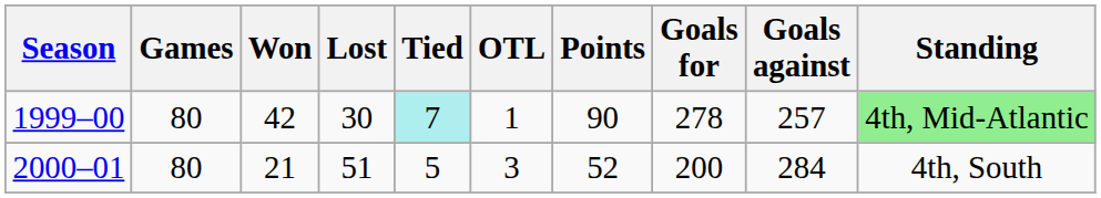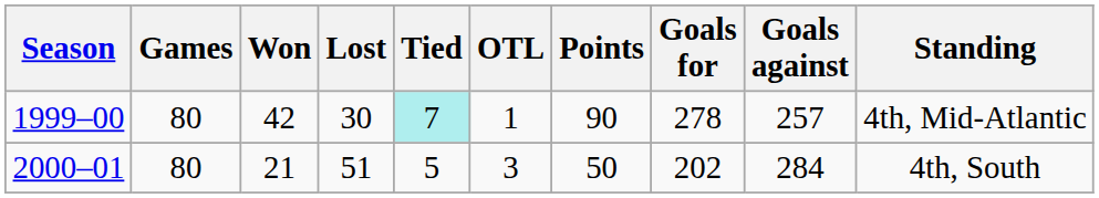1999–00 | Standing: lightgreen background -> no background
2000–01 | Points: 52 -> 50
2000–01 | Goals for: 200 -> 202
